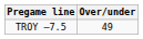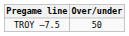TROY –7.5 | Over/under: 49 -> 50
